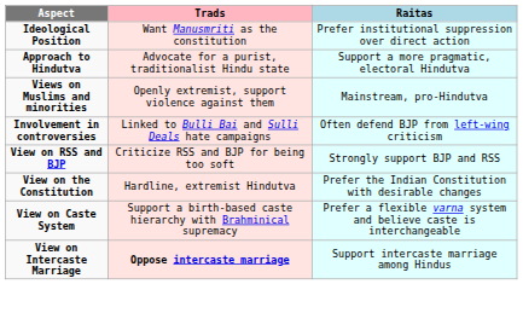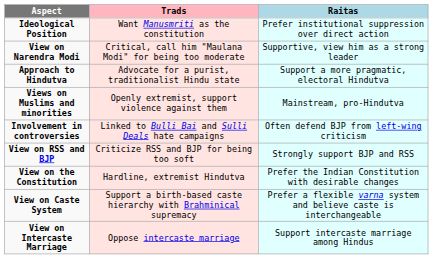+ row: View on Narendra Modi | Critical, call him "Maulana Modi" for being too moderate | Supportive, view him as a strong leader
View on Intercaste Marriage | Trads: bold -> normal
